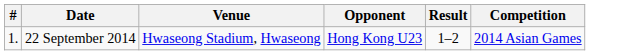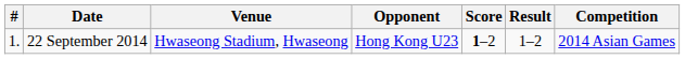+ column: Score | 1–2
